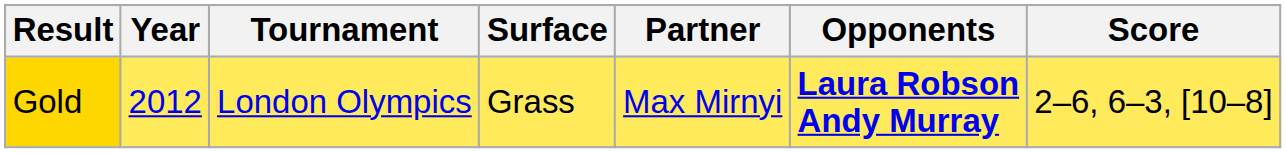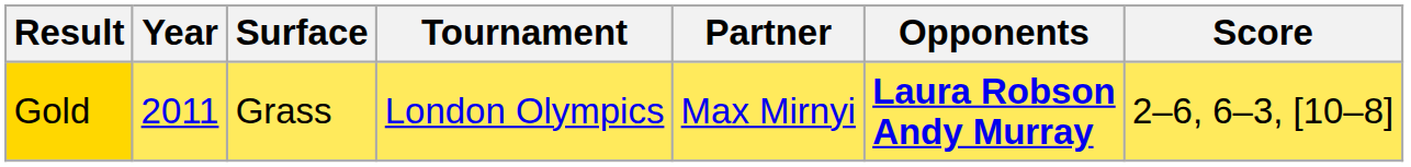columns swapped: Tournament <-> Surface
Gold | Year: 2012 -> 2011
